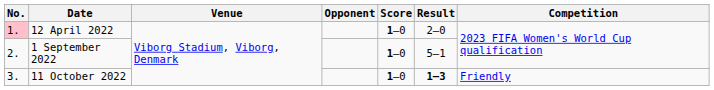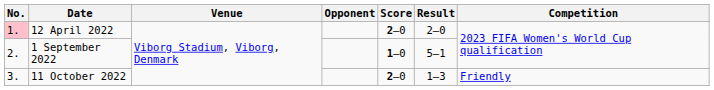12 April 2022 | Score: 1–0 -> 2–0
11 October 2022 | Score: 1–0 -> 2–0
11 October 2022 | Result: bold -> normal
